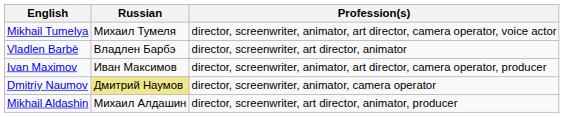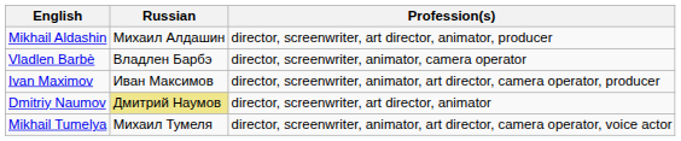rows swapped: Mikhail Aldashin <-> Mikhail Tumelya
Vladlen Barbè | Profession(s): director, screenwriter, art director, animator -> director, screenwriter, animator, camera operator
Dmitriy Naumov | Profession(s): director, screenwriter, animator, camera operator -> director, screenwriter, art director, animator
